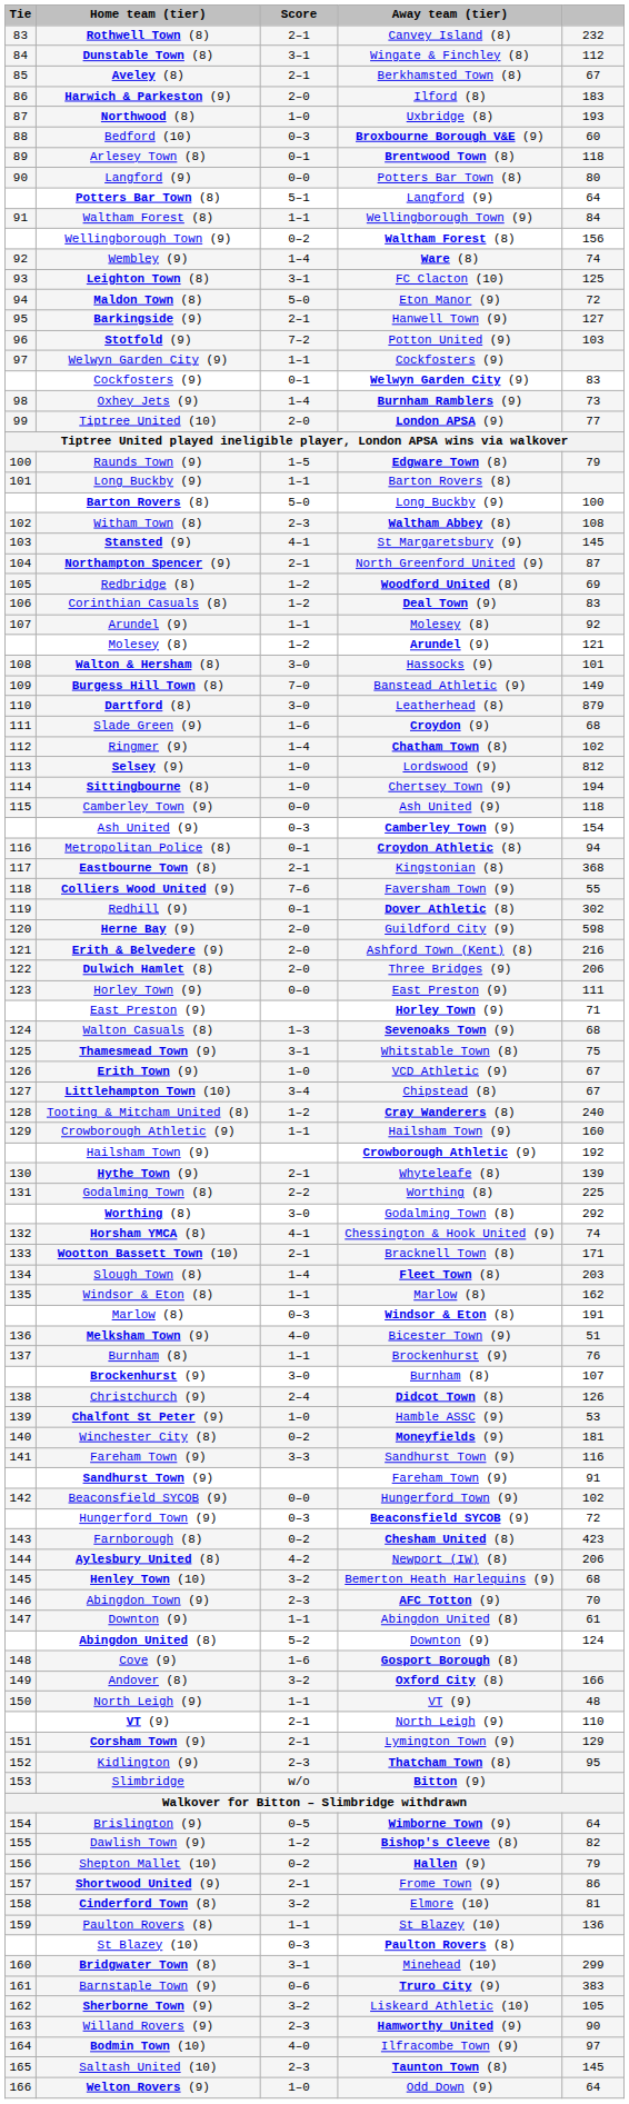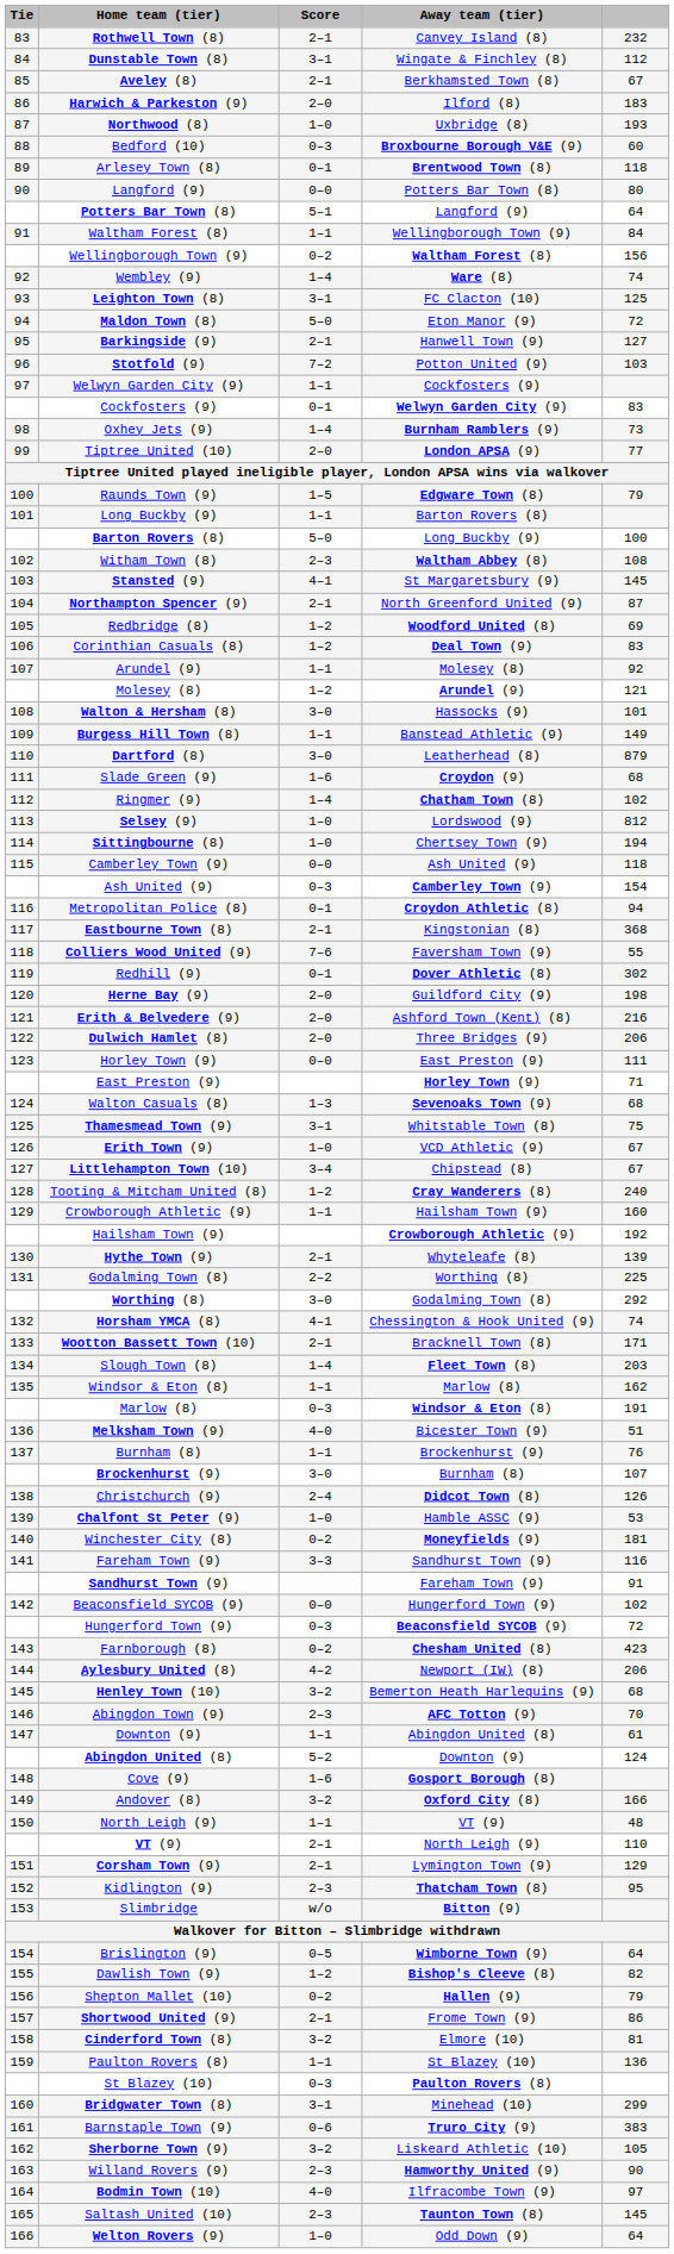Burgess Hill Town (8) | Score: 7–0 -> 1–1
Herne Bay (9) | column 5: 598 -> 198
